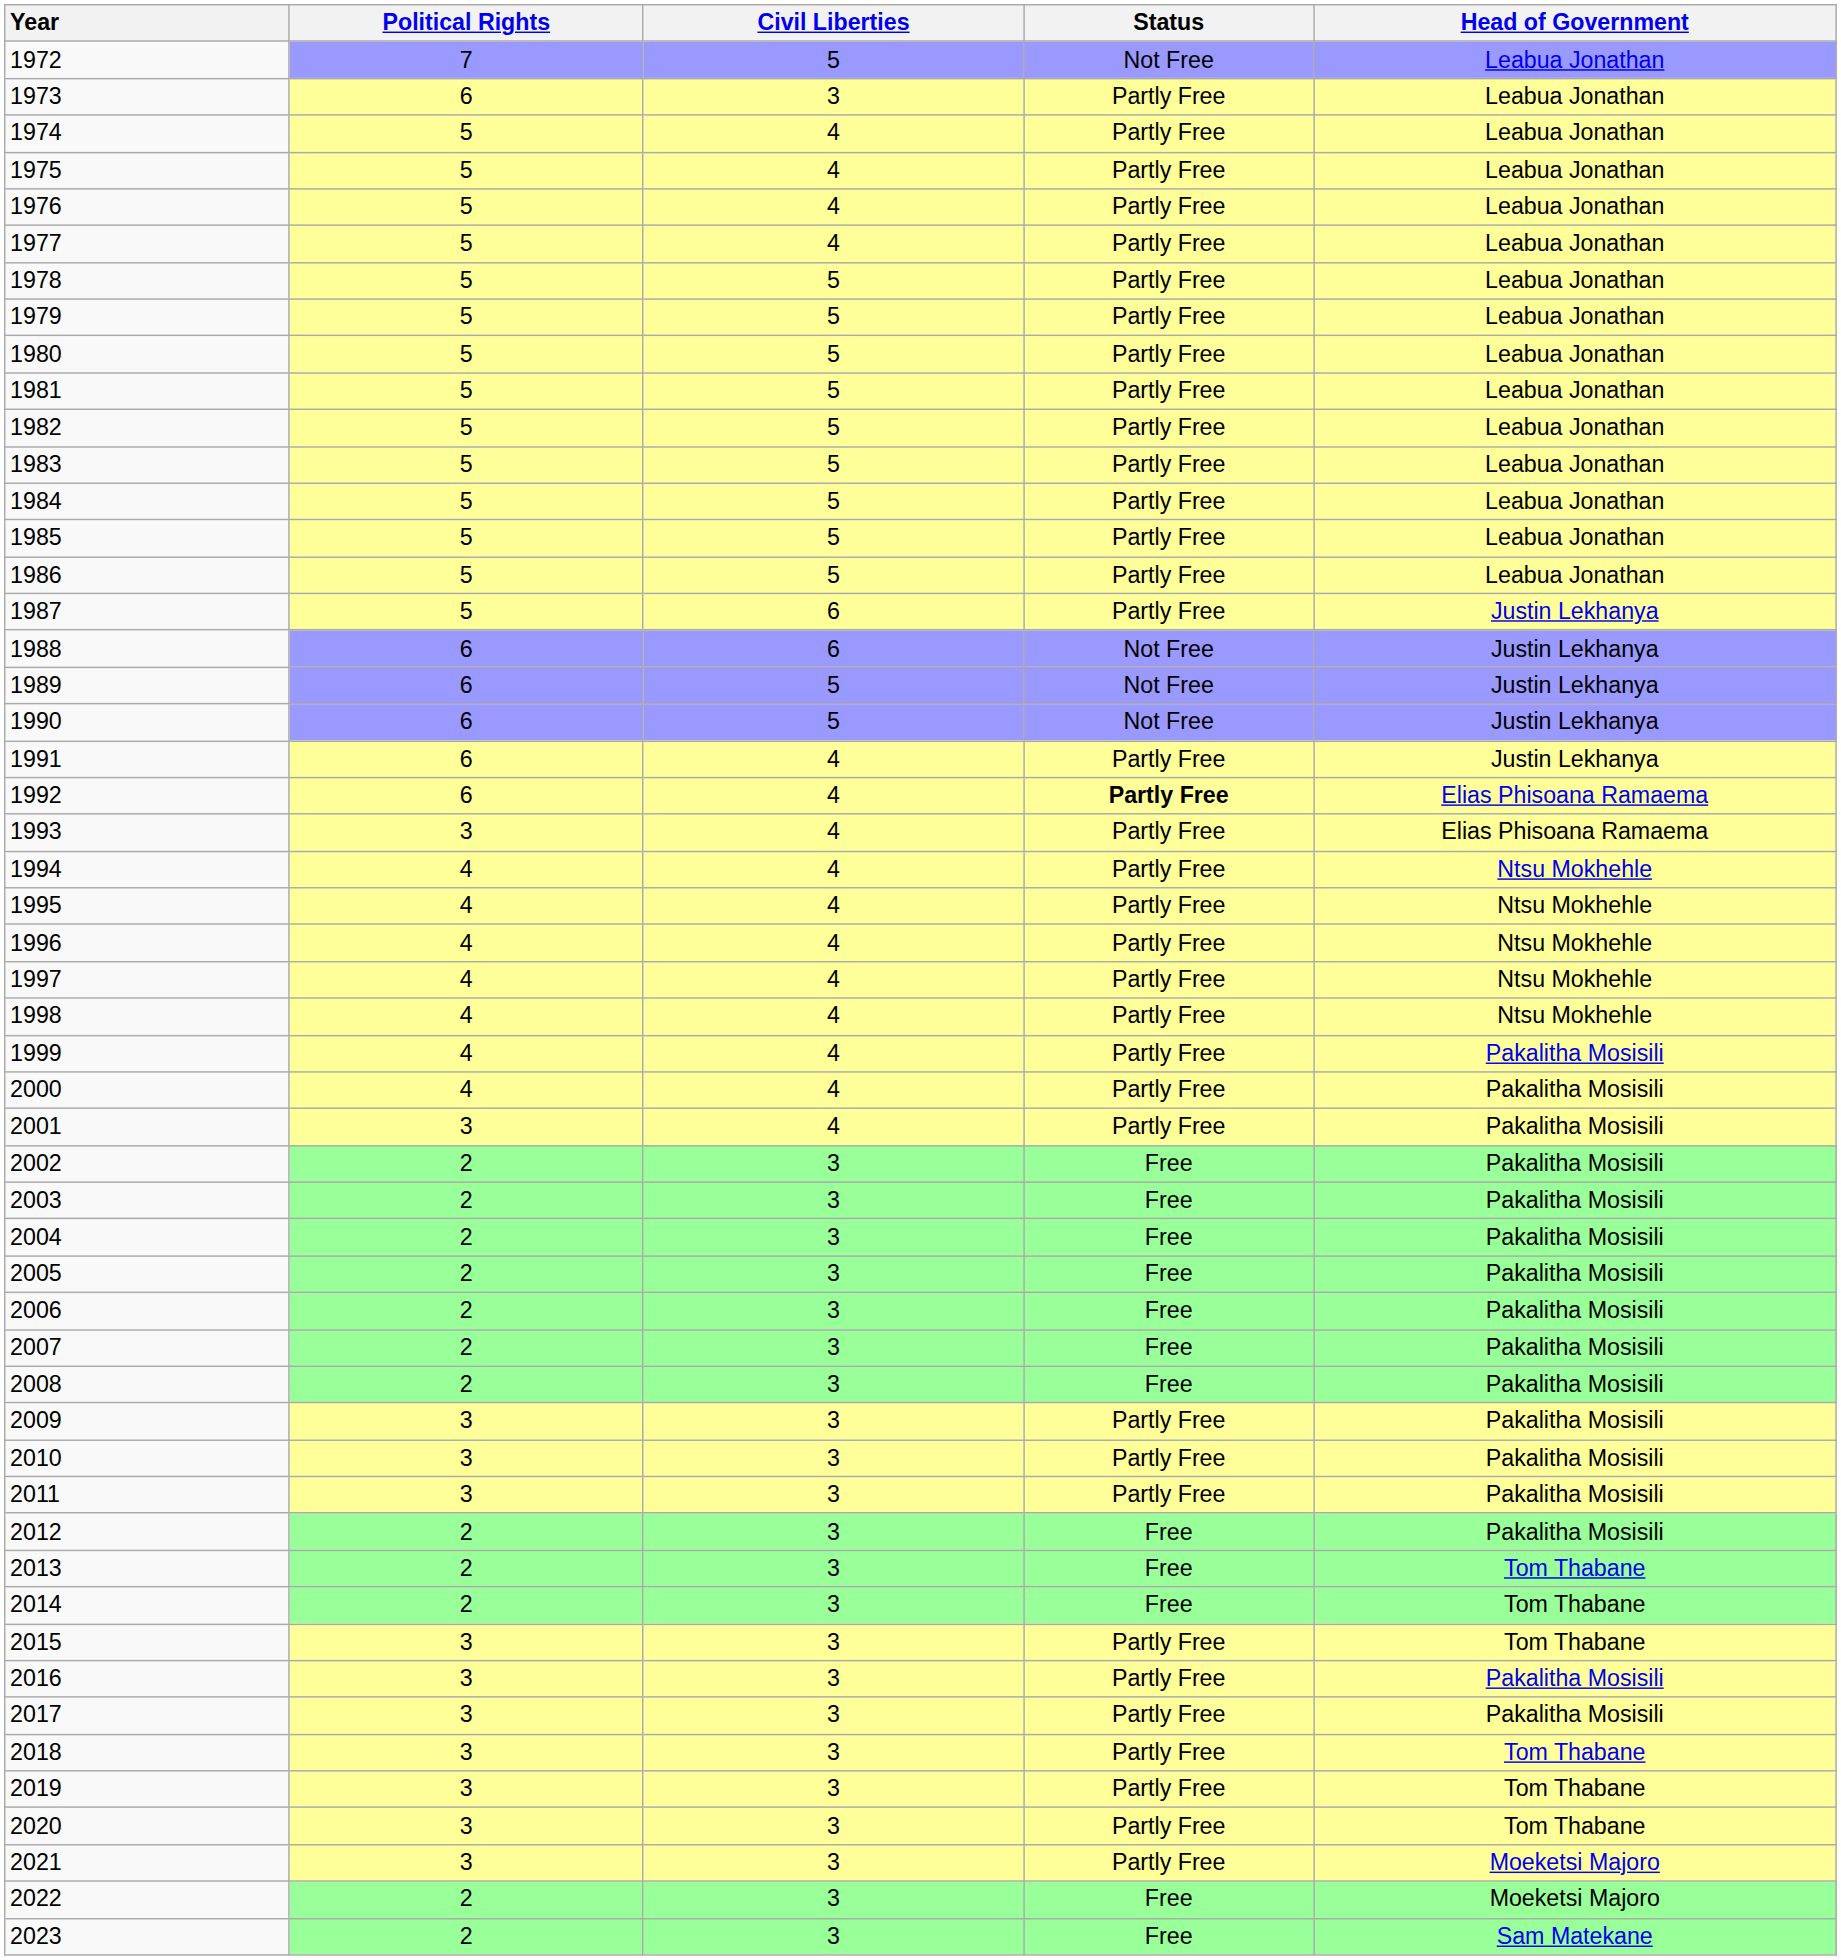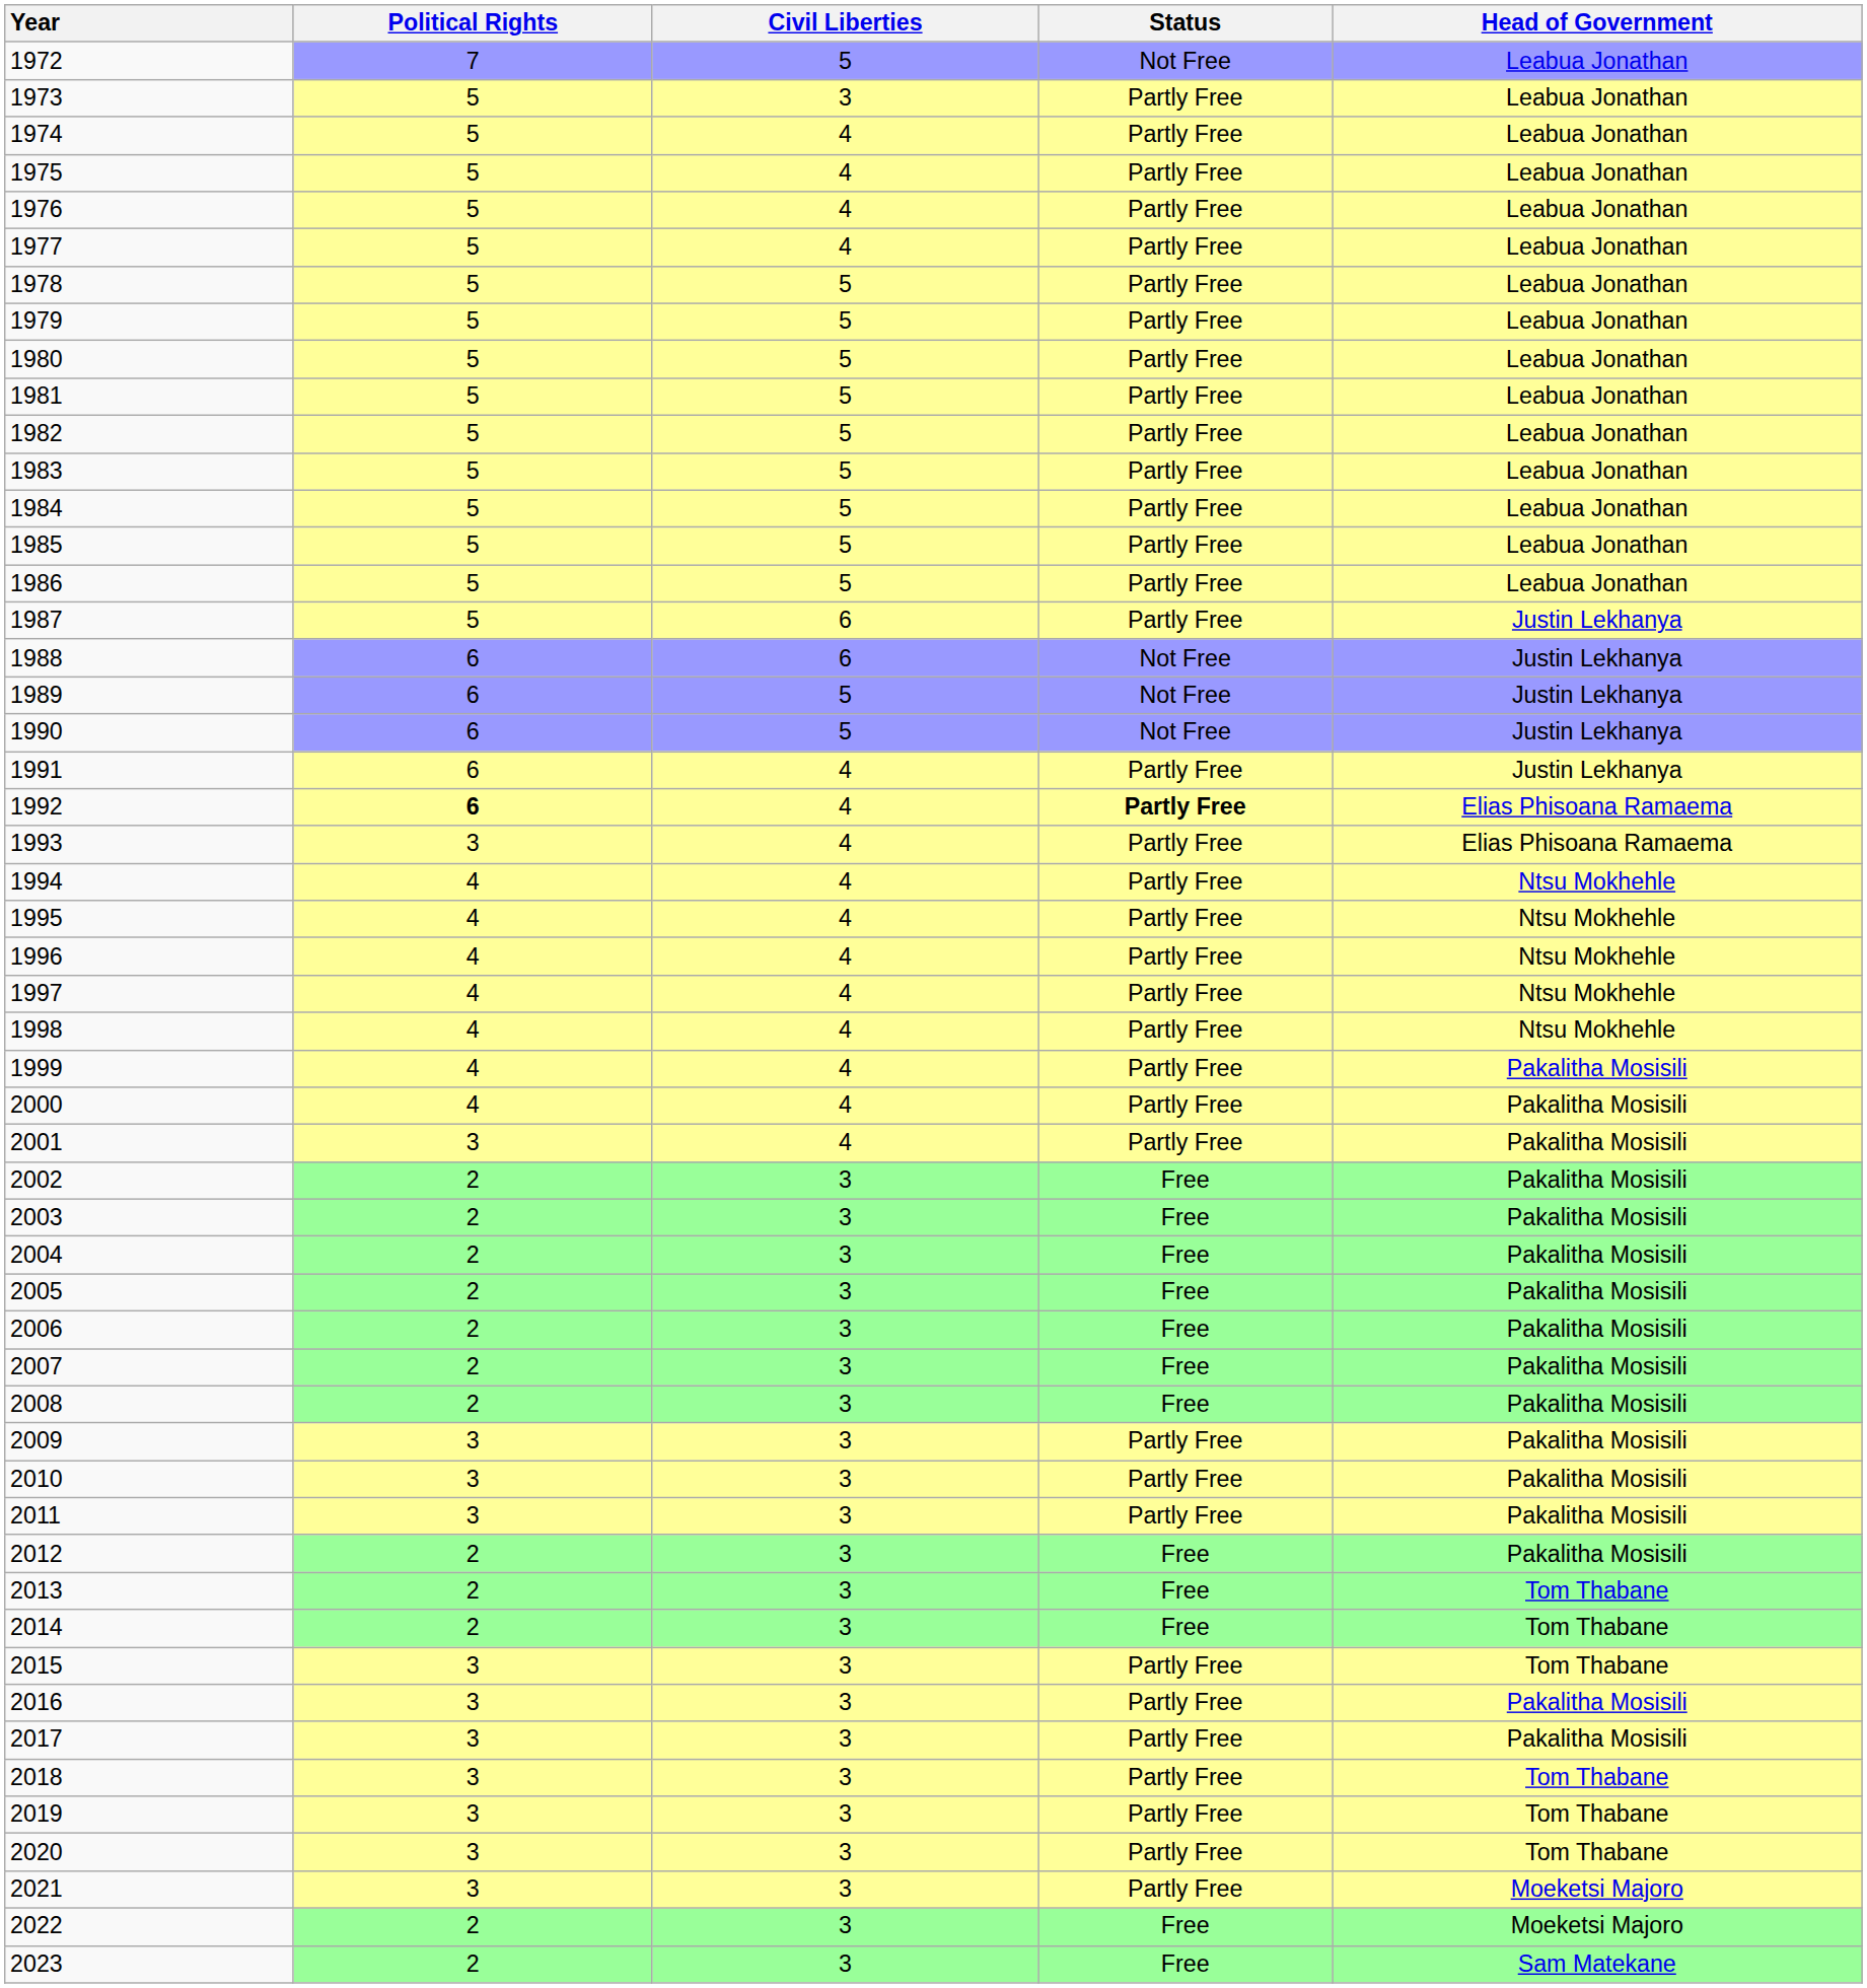1973 | Political Rights: 6 -> 5
1992 | Political Rights: normal -> bold
